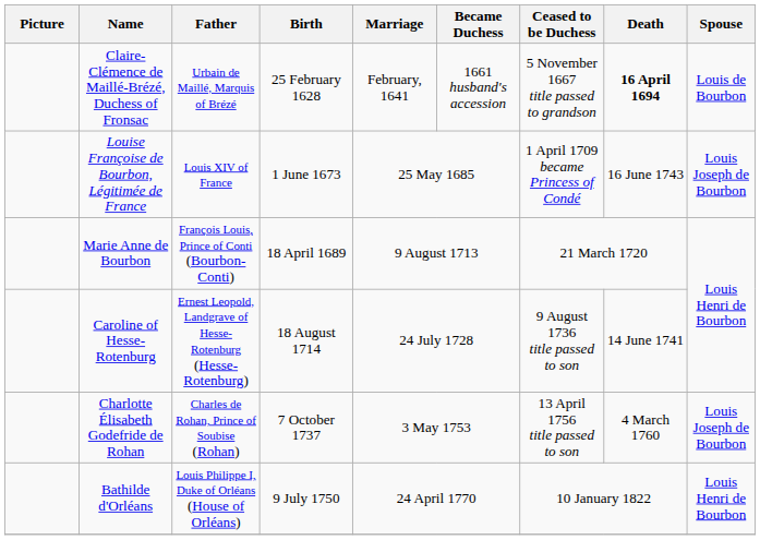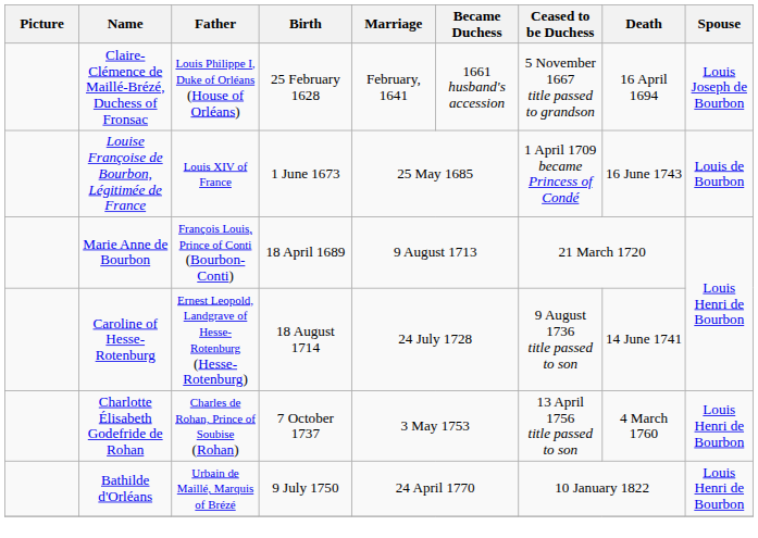Claire-Clémence de Maillé-Brézé, Duchess of Fronsac | Father: Urbain de Maillé, Marquis of Brézé -> Louis Philippe I, Duke of Orléans (House of Orléans)
Claire-Clémence de Maillé-Brézé, Duchess of Fronsac | Death: bold -> normal
Claire-Clémence de Maillé-Brézé, Duchess of Fronsac | Spouse: Louis de Bourbon -> Louis Joseph de Bourbon
Louise Françoise de Bourbon, Légitimée de France | Spouse: Louis Joseph de Bourbon -> Louis de Bourbon
Charlotte Élisabeth Godefride de Rohan | Spouse: Louis Joseph de Bourbon -> Louis Henri de Bourbon
Bathilde d'Orléans | Father: Louis Philippe I, Duke of Orléans (House of Orléans) -> Urbain de Maillé, Marquis of Brézé
